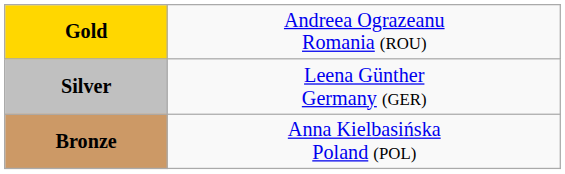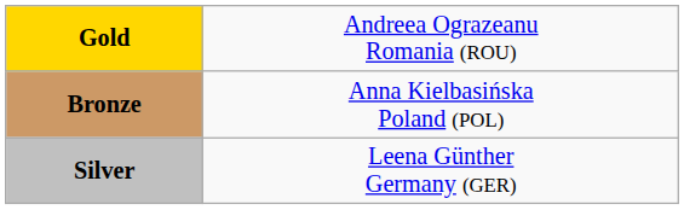rows swapped: Silver <-> Bronze
